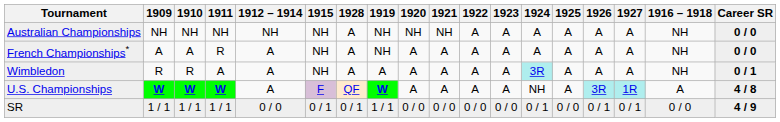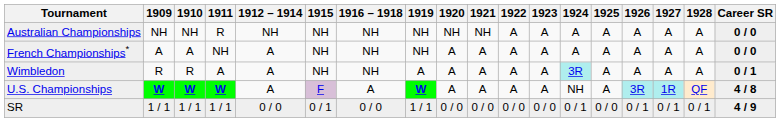columns swapped: 1916 – 1918 <-> 1928
Australian Championships | 1911: NH -> R
French Championships* | 1911: R -> NH
